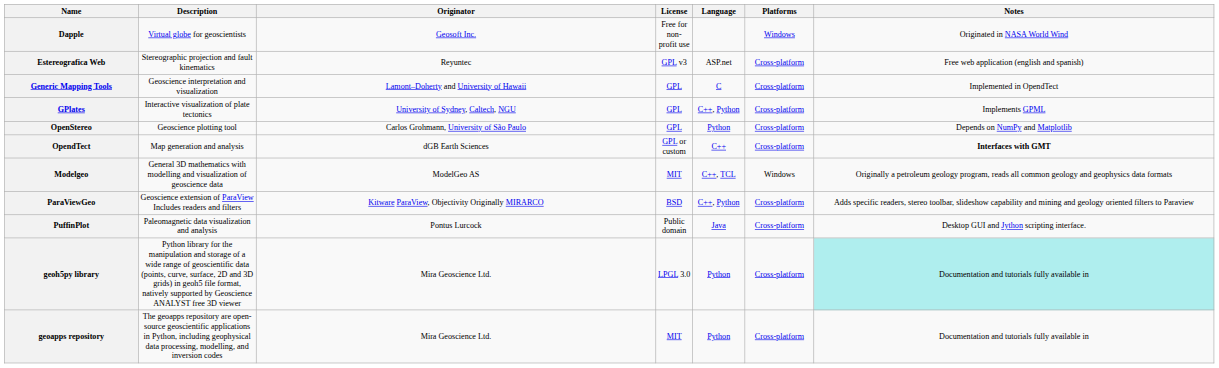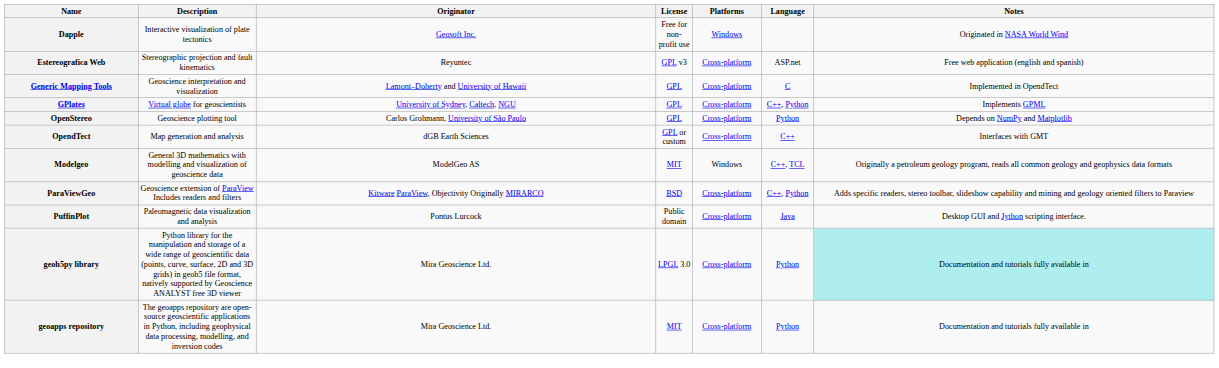columns swapped: Platforms <-> Language
Dapple | Description: Virtual globe for geoscientists -> Interactive visualization of plate tectonics
GPlates | Description: Interactive visualization of plate tectonics -> Virtual globe for geoscientists
OpendTect | Notes: bold -> normal
